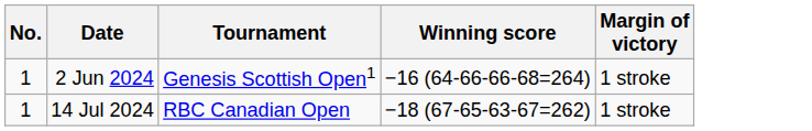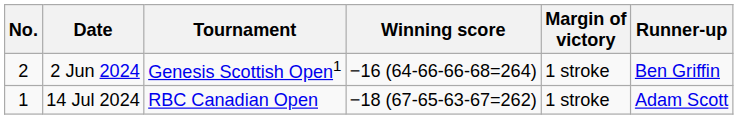+ column: Runner-up | Ben Griffin | Adam Scott
2 Jun 2024 | No.: 1 -> 2
